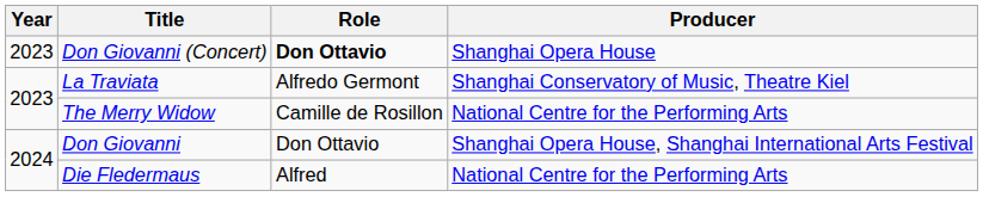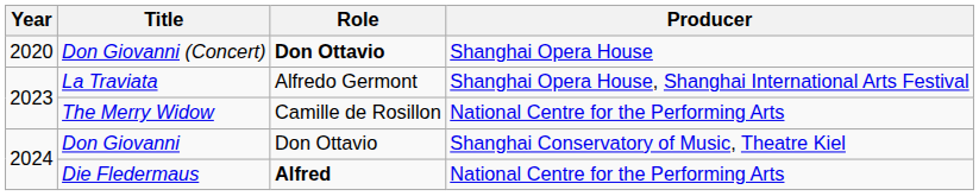Don Giovanni (Concert) | Year: 2023 -> 2020
La Traviata | Producer: Shanghai Conservatory of Music, Theatre Kiel -> Shanghai Opera House, Shanghai International Arts Festival
Don Giovanni | Producer: Shanghai Opera House, Shanghai International Arts Festival -> Shanghai Conservatory of Music, Theatre Kiel
Die Fledermaus | Role: normal -> bold
